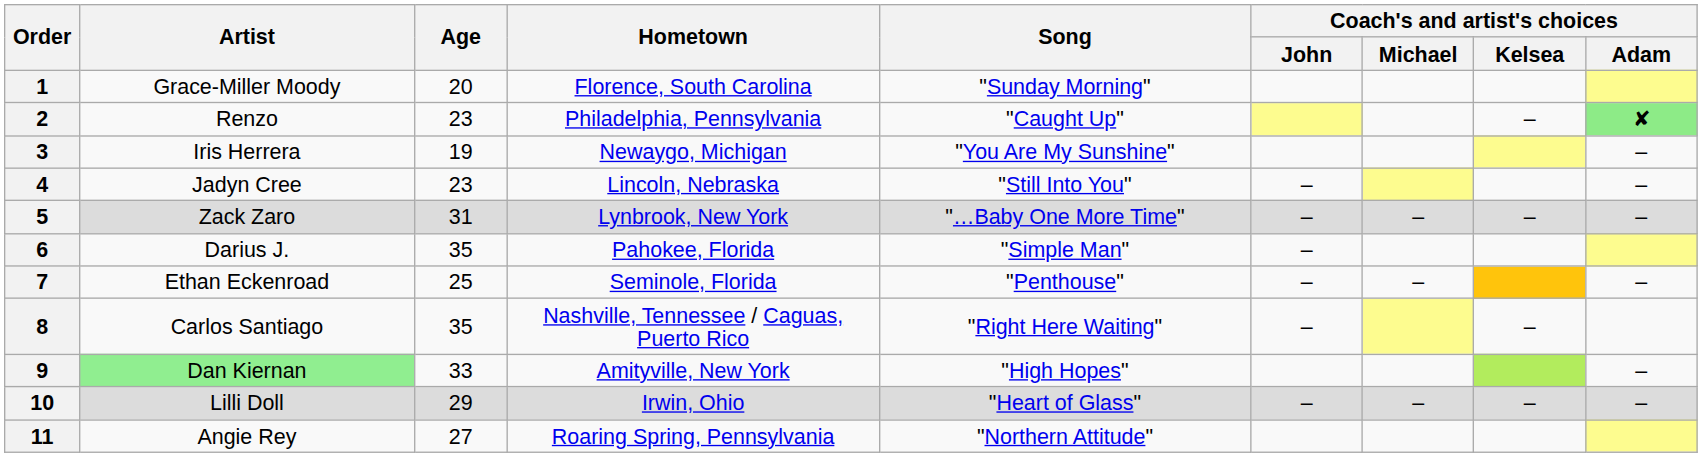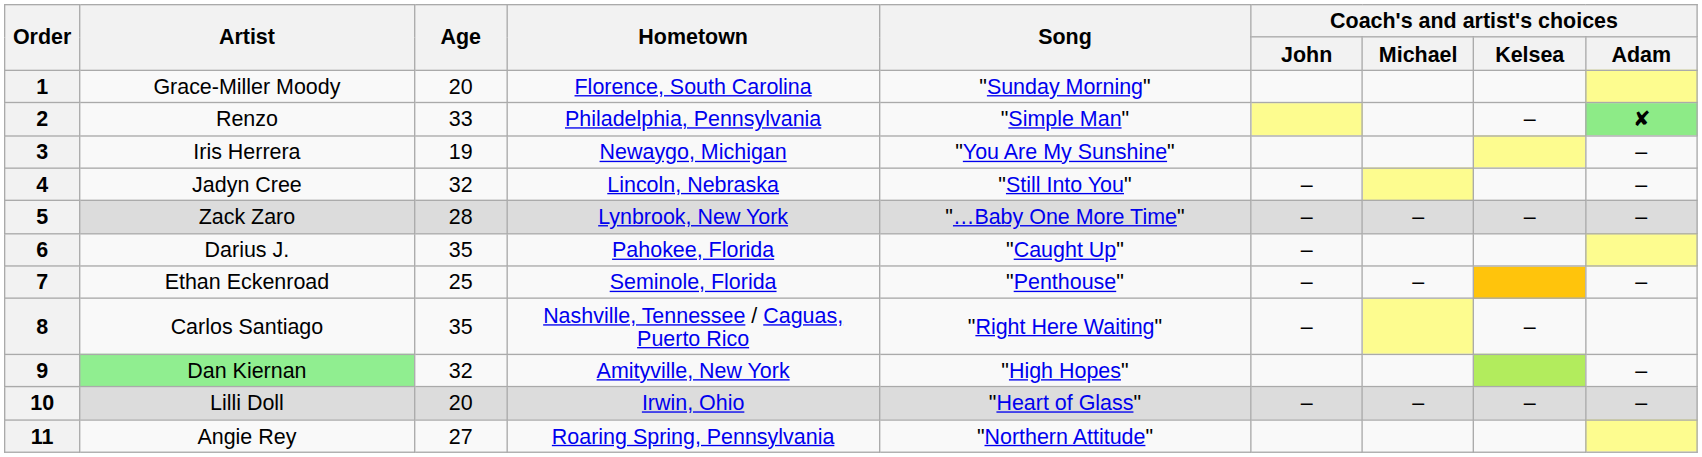2 | Age: 23 -> 33
2 | Song: "Caught Up" -> "Simple Man"
4 | Age: 23 -> 32
5 | Age: 31 -> 28
6 | Song: "Simple Man" -> "Caught Up"
9 | Age: 33 -> 32
10 | Age: 29 -> 20
